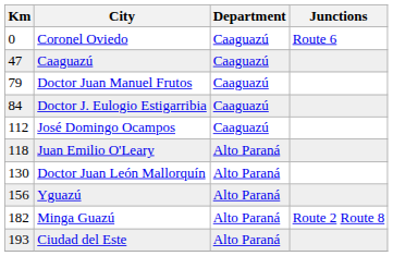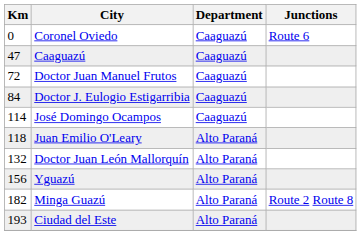Doctor Juan Manuel Frutos | Km: 79 -> 72
José Domingo Ocampos | Km: 112 -> 114
Doctor Juan León Mallorquín | Km: 130 -> 132
